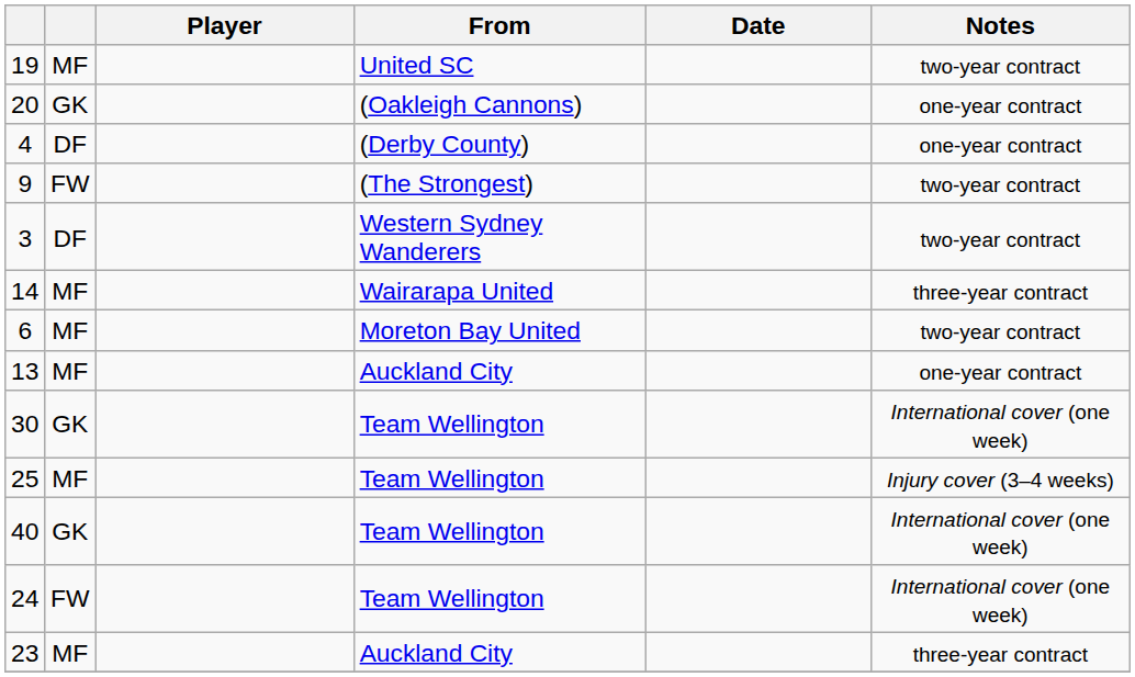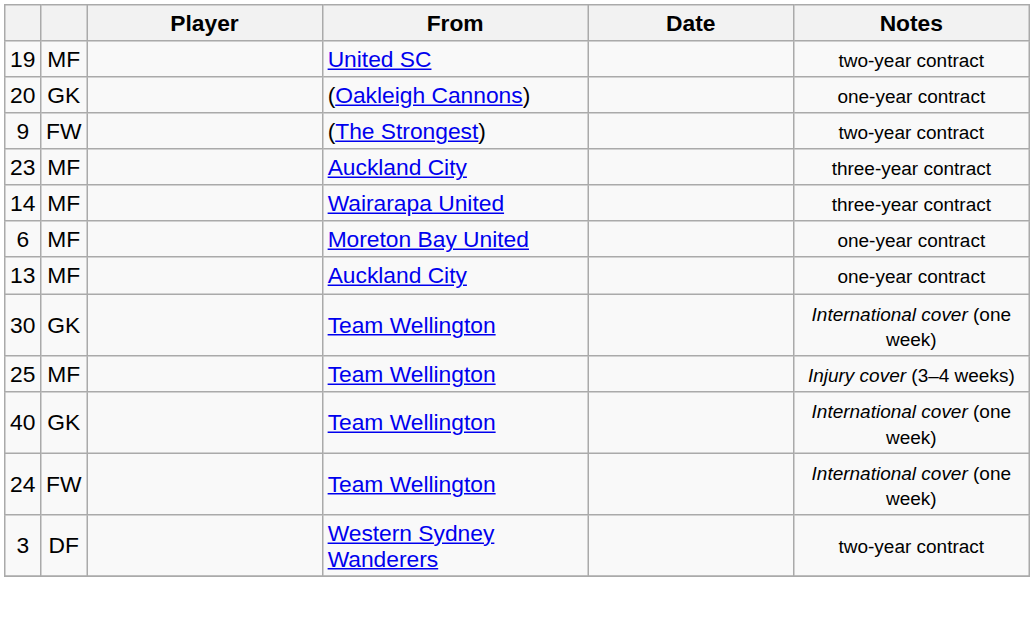- row: 4 | DF | (Derby County) | one-year contract
rows swapped: 3 <-> 23
6 | Notes: two-year contract -> one-year contract
